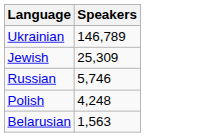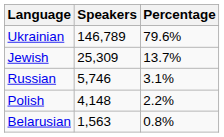+ column: Percentage | 79.6% | 13.7% | 3.1% | 2.2% | 0.8%
Polish | Speakers: 4,248 -> 4,148
